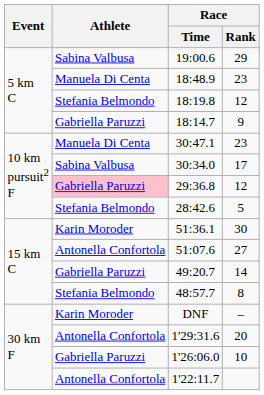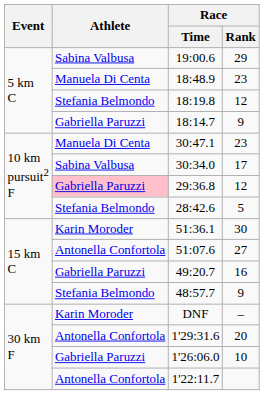49:20.7 | Race / Rank: 14 -> 16
48:57.7 | Race / Rank: 8 -> 9
